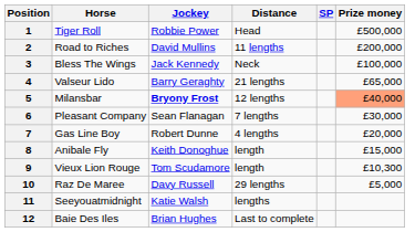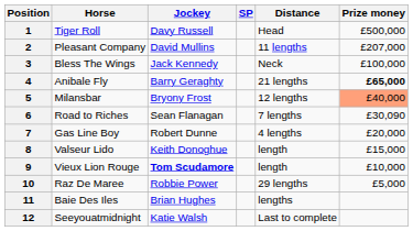columns swapped: SP <-> Distance
1 | Jockey: Robbie Power -> Davy Russell
2 | Horse: Road to Riches -> Pleasant Company
2 | Prize money: £200,000 -> £207,000
4 | Horse: Valseur Lido -> Anibale Fly
4 | Prize money: normal -> bold
5 | Jockey: bold -> normal
6 | Horse: Pleasant Company -> Road to Riches
6 | Prize money: £30,000 -> £30,090
8 | Horse: Anibale Fly -> Valseur Lido
9 | Jockey: normal -> bold
9 | Prize money: £10,300 -> £10,000
10 | Jockey: Davy Russell -> Robbie Power
11 | Horse: Seeyouatmidnight -> Baie Des Iles
11 | Jockey: Katie Walsh -> Brian Hughes
12 | Horse: Baie Des Iles -> Seeyouatmidnight
12 | Jockey: Brian Hughes -> Katie Walsh
